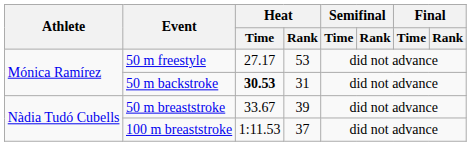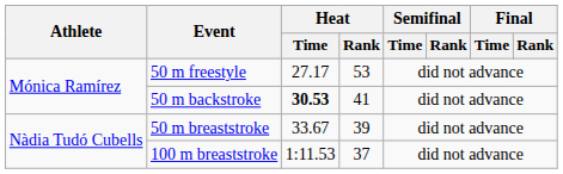50 m backstroke | Heat / Rank: 31 -> 41
